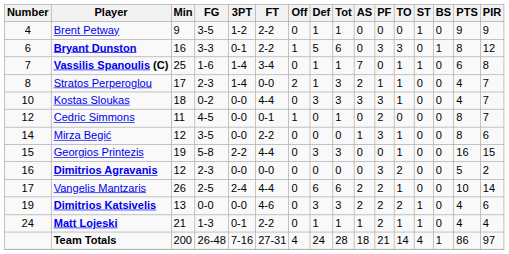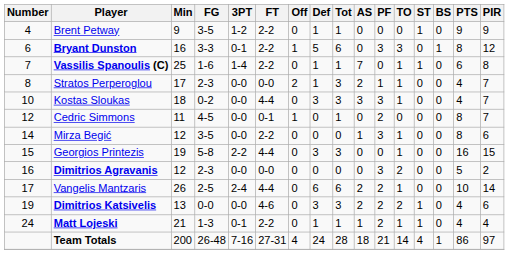Vassilis Spanoulis (C) | FT: 3-4 -> 2-2
Stratos Perperoglou | 3PT: 1-4 -> 0-0
